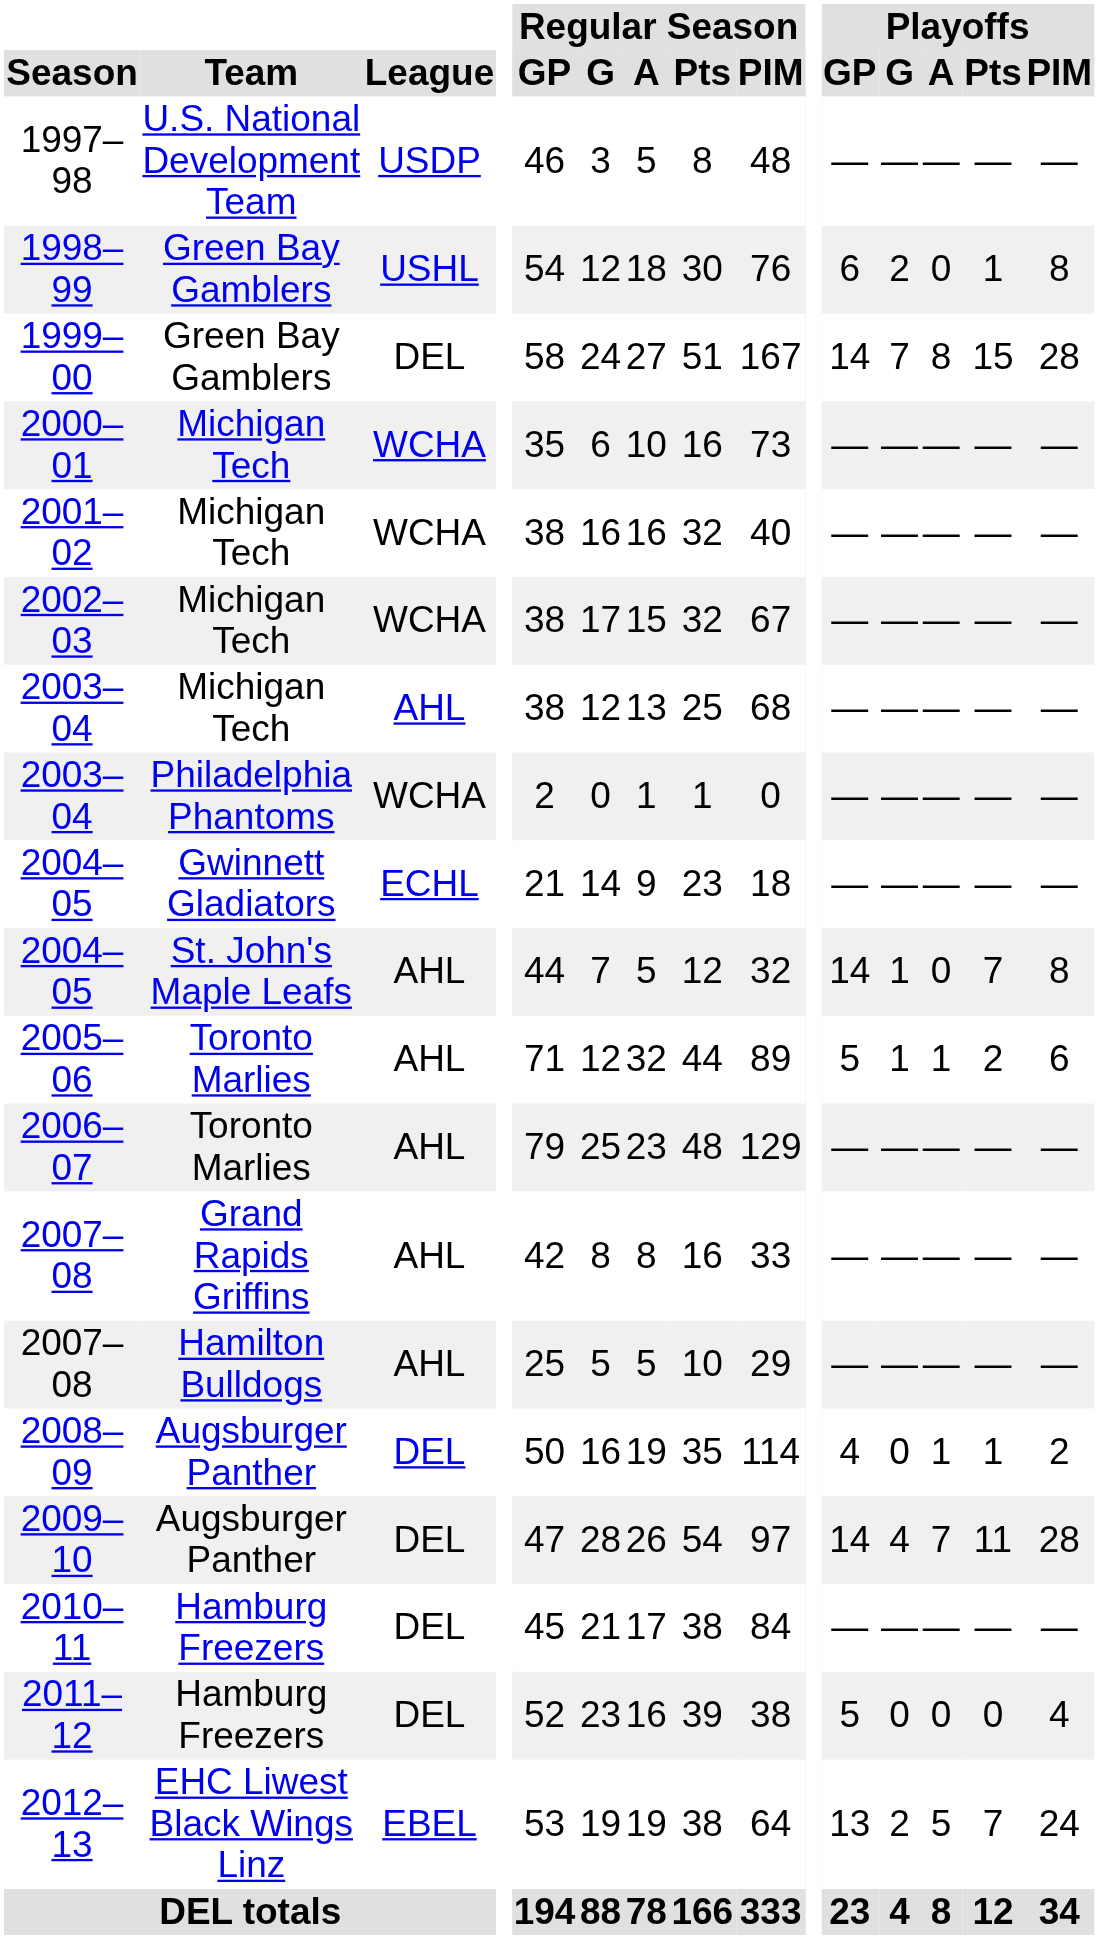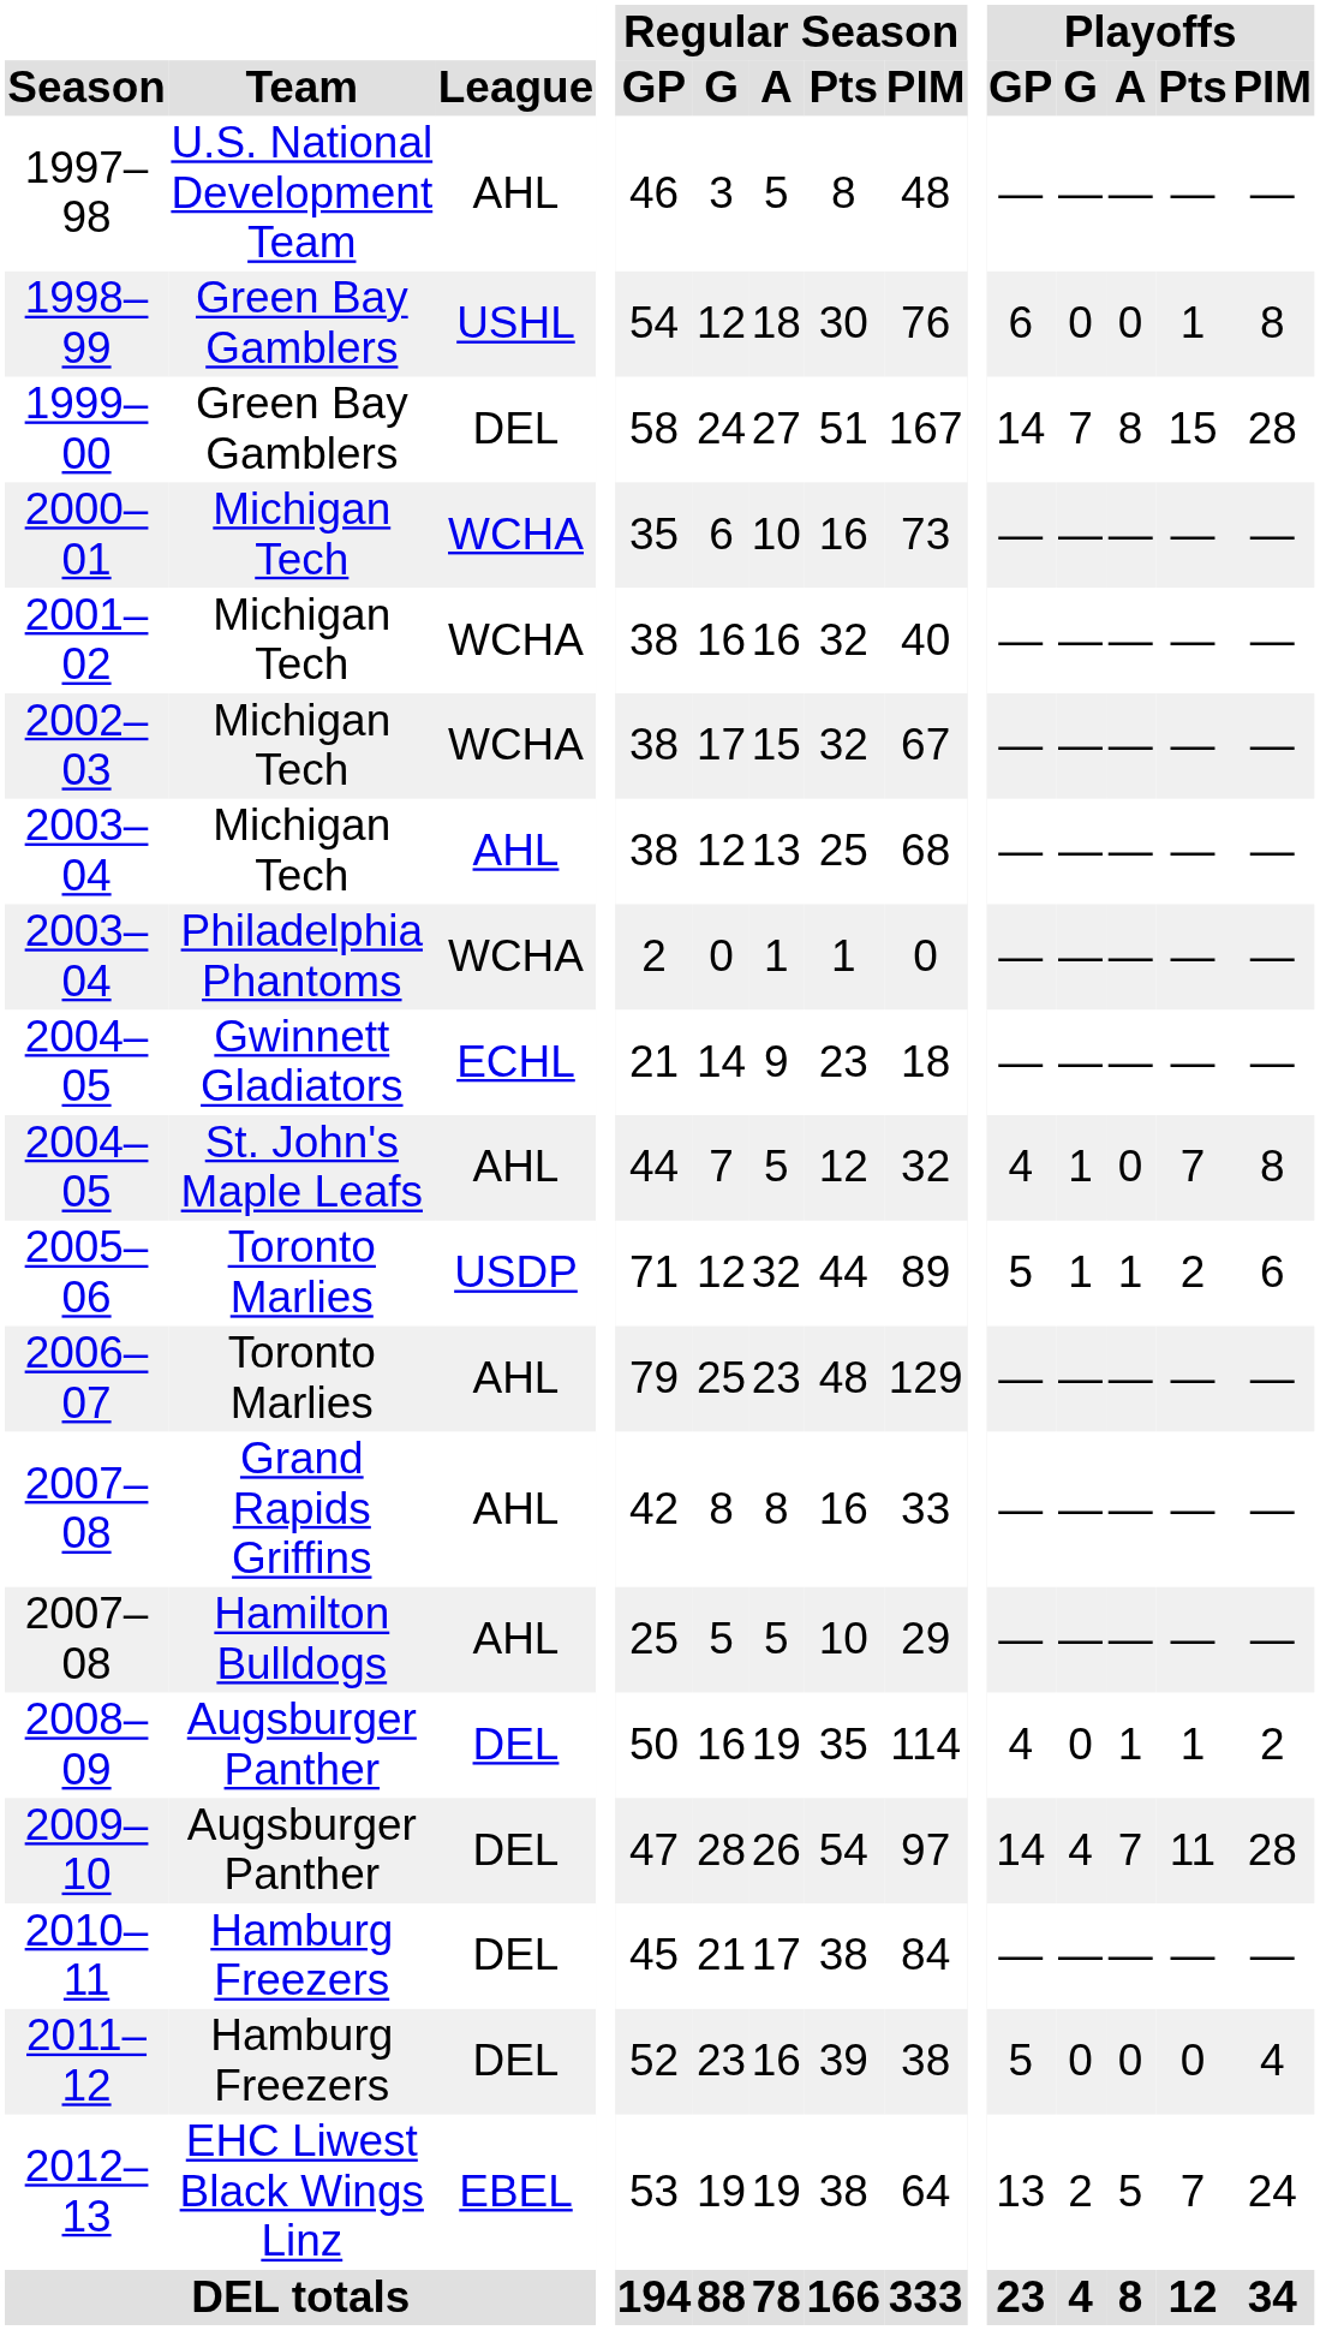1997–98 | League: USDP -> AHL
1998–99 | Playoffs / G: 2 -> 0
2004–05 / St. John's Maple Leafs | Playoffs / GP: 14 -> 4
2005–06 | League: AHL -> USDP
